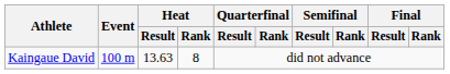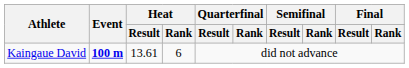Kaingaue David | Event: normal -> bold
Kaingaue David | Heat / Result: 13.63 -> 13.61
Kaingaue David | Heat / Rank: 8 -> 6
